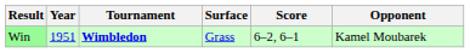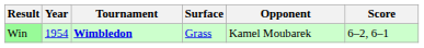columns swapped: Opponent <-> Score
Win | Year: 1951 -> 1954
